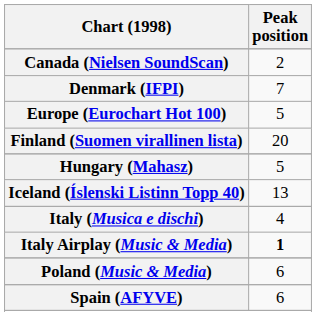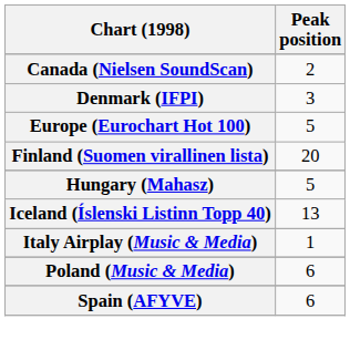Denmark (IFPI) | Peak position: 7 -> 3
- row: Italy (Musica e dischi) | 4
Italy Airplay (Music & Media) | Peak position: bold -> normal
